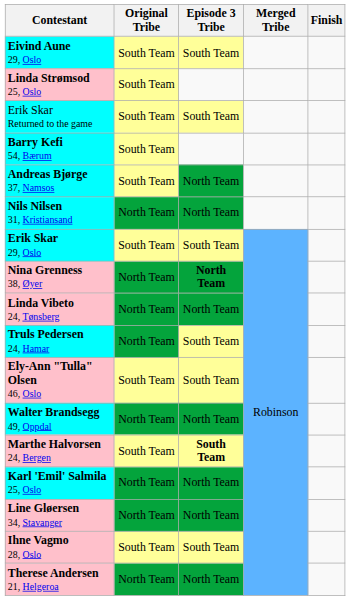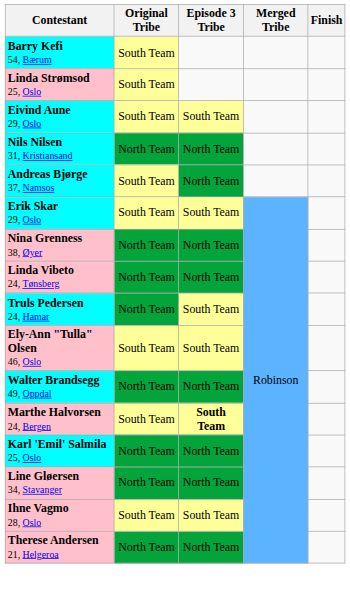rows swapped: Barry Kefi 54, Bærum <-> Eivind Aune 29, Oslo
- row: Erik Skar Returned to the game | South Team | South Team
rows swapped: Nils Nilsen 31, Kristiansand <-> Andreas Bjørge 37, Namsos
Nina Grenness 38, Øyer | Episode 3 Tribe: bold -> normal
